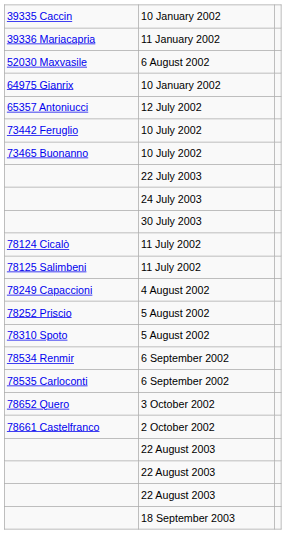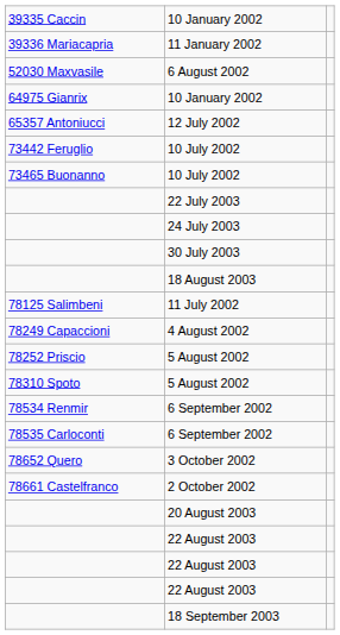+ row: 18 August 2003
- row: 78124 Cicalò | 11 July 2002
+ row: 20 August 2003
